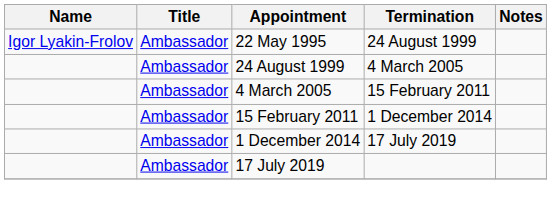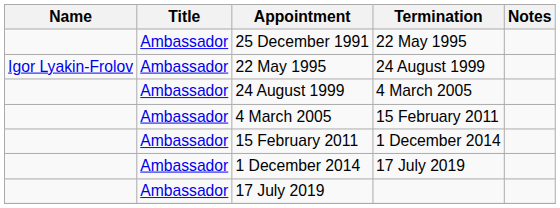+ row: Ambassador | 25 December 1991 | 22 May 1995
